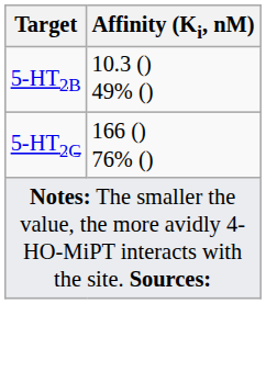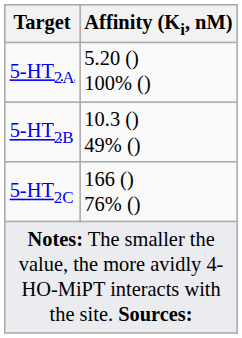+ row: 5-HT2A | 5.20 () 100% ()
